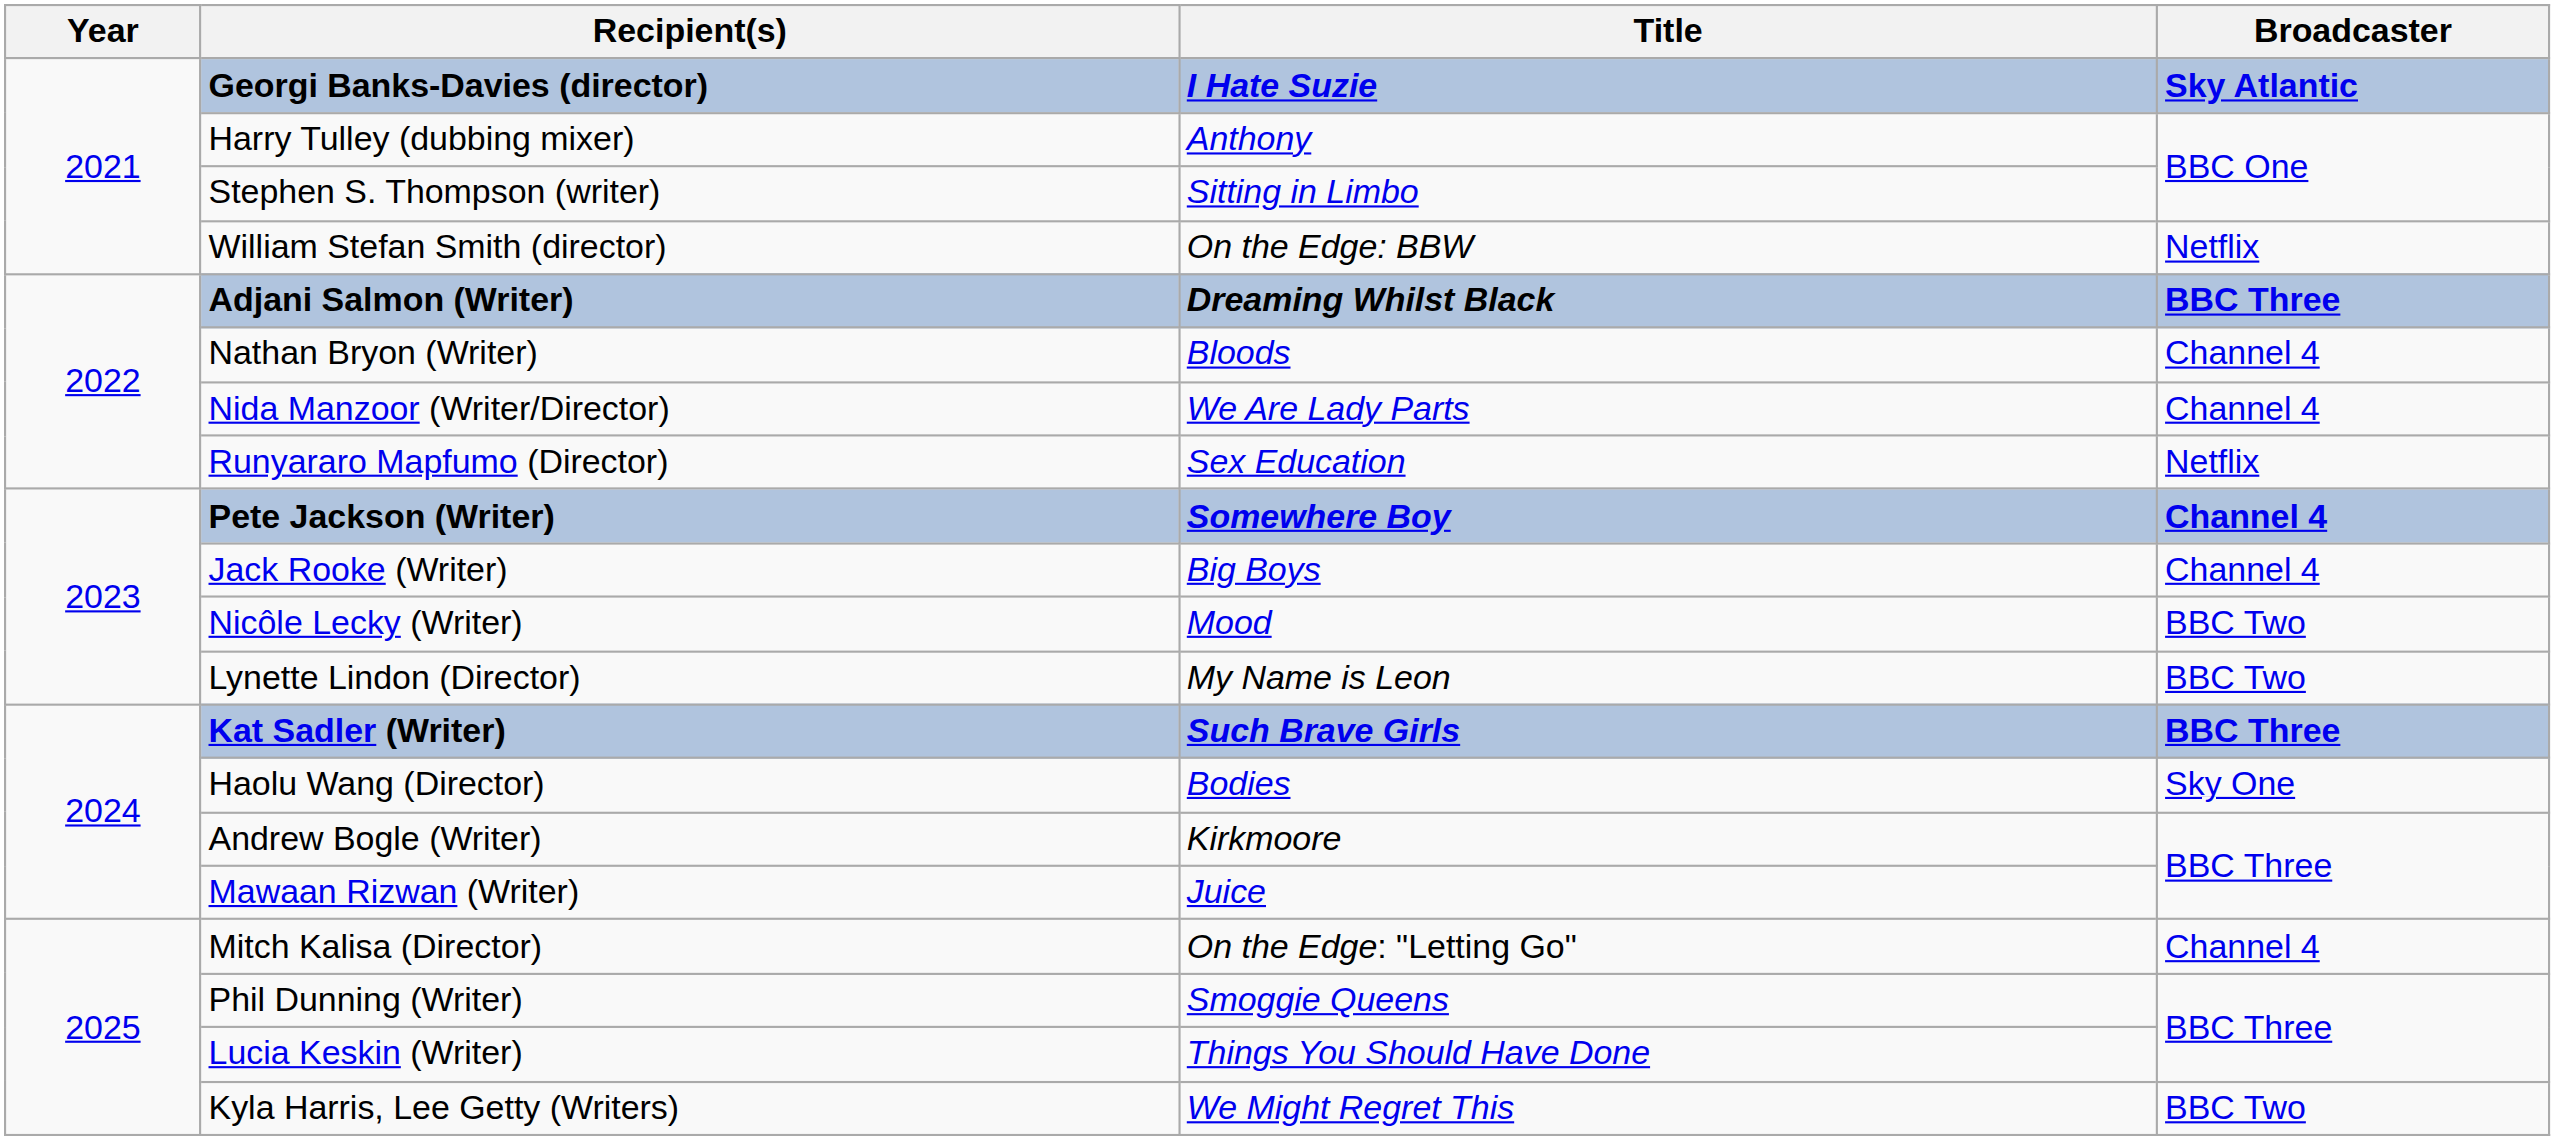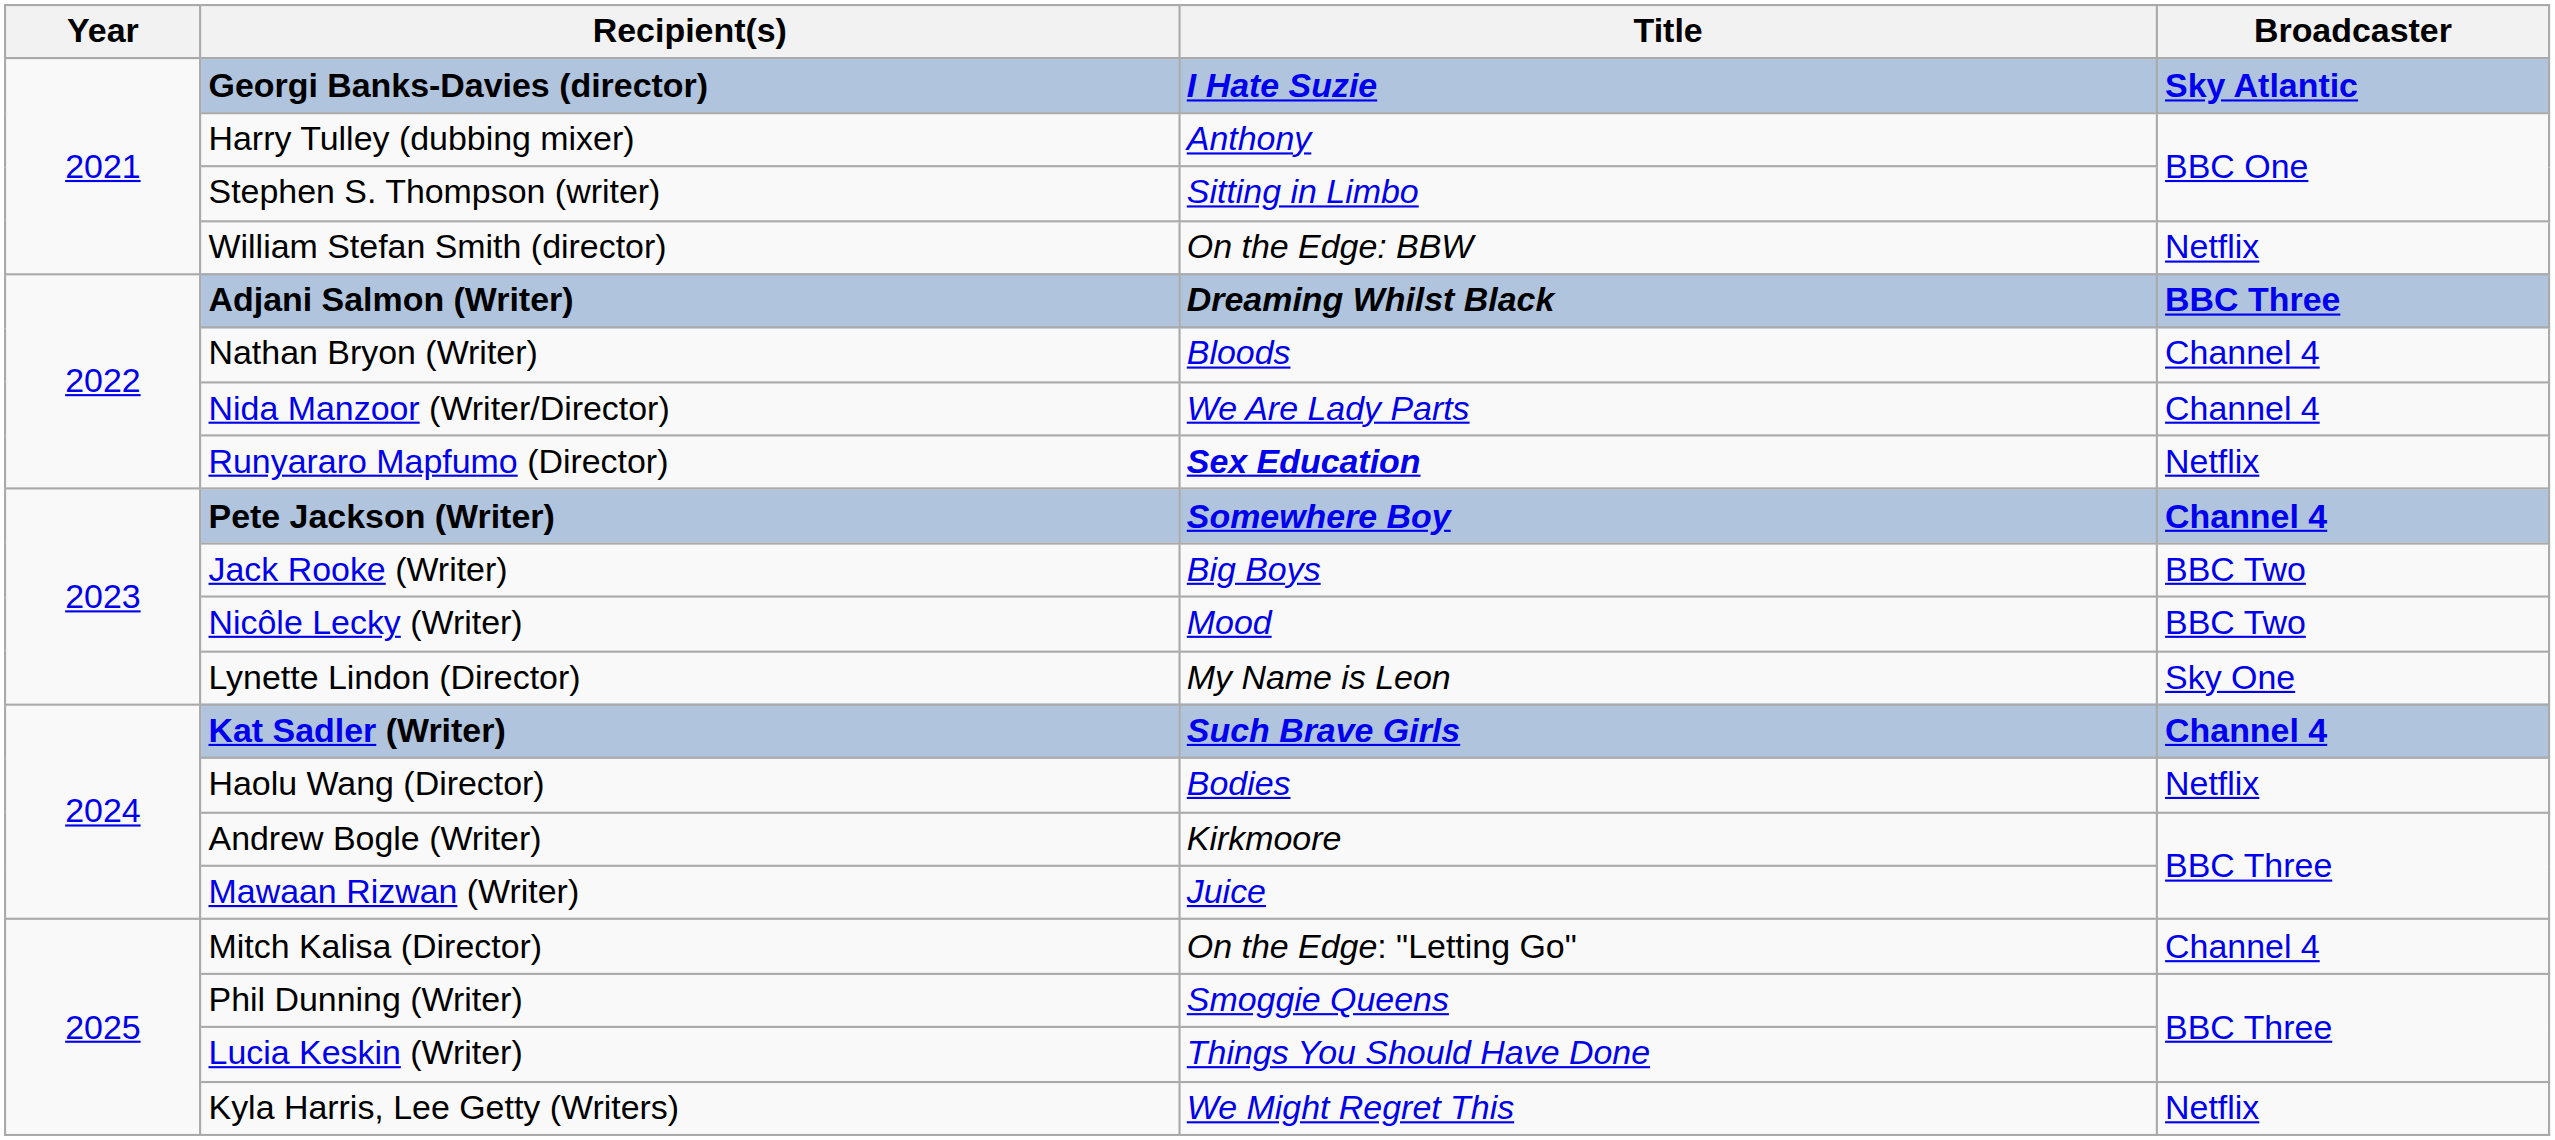Runyararo Mapfumo (Director) | Title: normal -> bold
Jack Rooke (Writer) | Broadcaster: Channel 4 -> BBC Two
Lynette Lindon (Director) | Broadcaster: BBC Two -> Sky One
Kat Sadler (Writer) | Broadcaster: BBC Three -> Channel 4
Haolu Wang (Director) | Broadcaster: Sky One -> Netflix
Kyla Harris, Lee Getty (Writers) | Broadcaster: BBC Two -> Netflix
